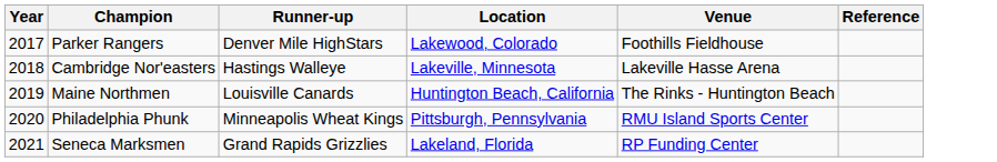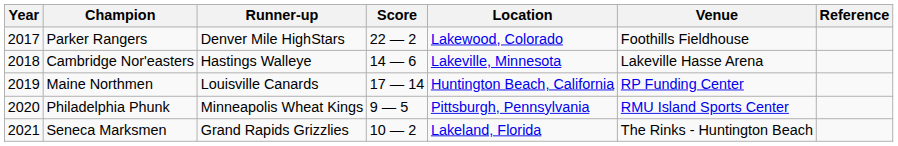+ column: Score | 22 — 2 | 14 — 6 | 17 — 14 | 9 — 5 | 10 — 2
Maine Northmen | Venue: The Rinks - Huntington Beach -> RP Funding Center
Seneca Marksmen | Venue: RP Funding Center -> The Rinks - Huntington Beach
